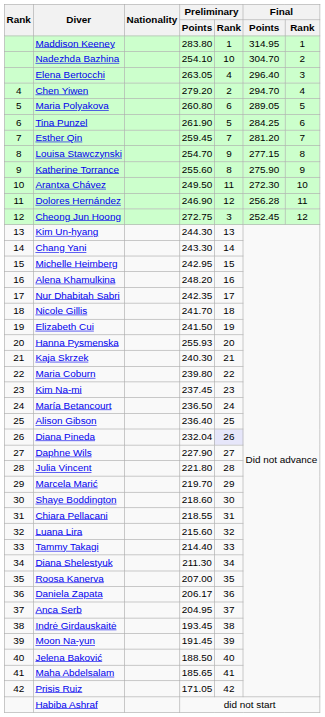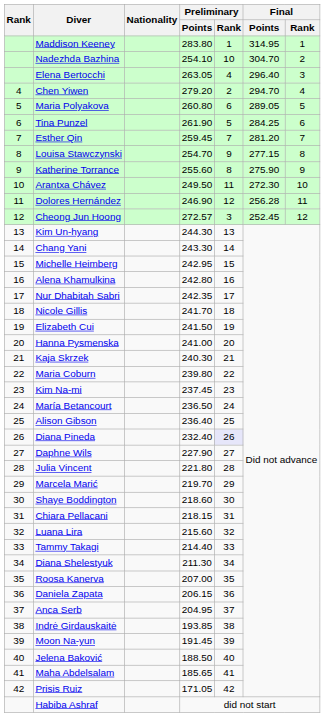Cheong Jun Hoong | Preliminary / Points: 272.75 -> 272.57
Alena Khamulkina | Preliminary / Points: 248.20 -> 242.80
Hanna Pysmenska | Preliminary / Points: 255.93 -> 241.00
Diana Pineda | Preliminary / Points: 232.04 -> 232.40
Chiara Pellacani | Preliminary / Points: 218.55 -> 218.15
Daniela Zapata | Preliminary / Points: 206.17 -> 206.15
Indrė Girdauskaitė | Preliminary / Points: 193.45 -> 193.85
